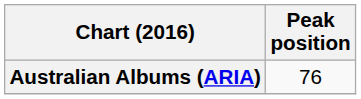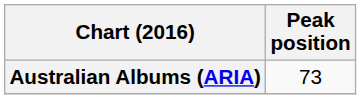Australian Albums (ARIA) | Peak position: 76 -> 73
